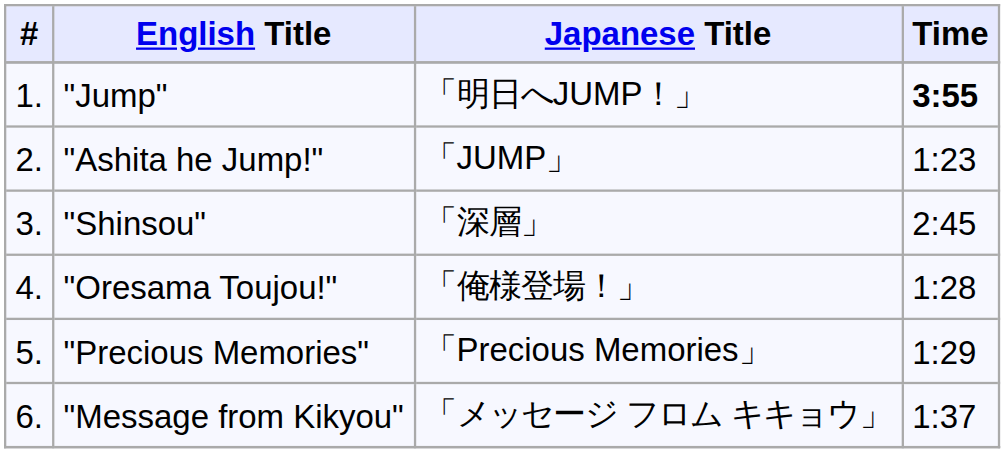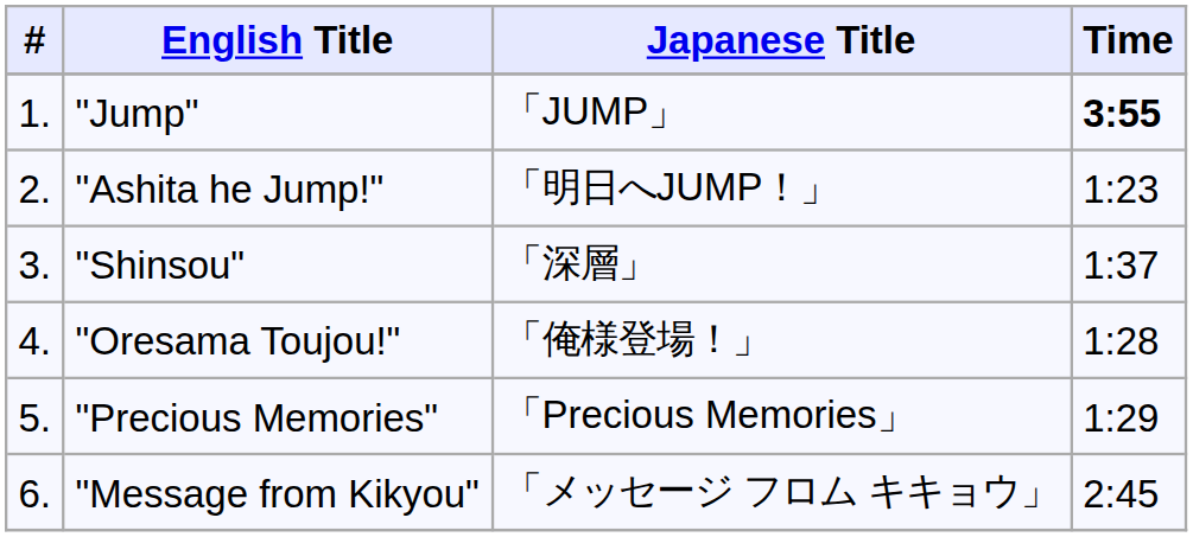"Jump" | Japanese Title: 「明日へJUMP！」 -> 「JUMP」
"Ashita he Jump!" | Japanese Title: 「JUMP」 -> 「明日へJUMP！」
"Shinsou" | Time: 2:45 -> 1:37
"Message from Kikyou" | Time: 1:37 -> 2:45
